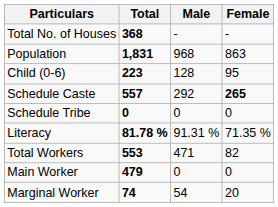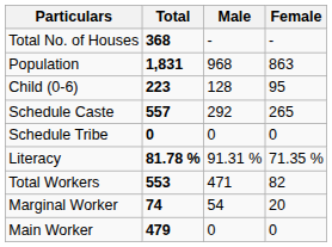Schedule Caste | Female: bold -> normal
rows swapped: Main Worker <-> Marginal Worker
